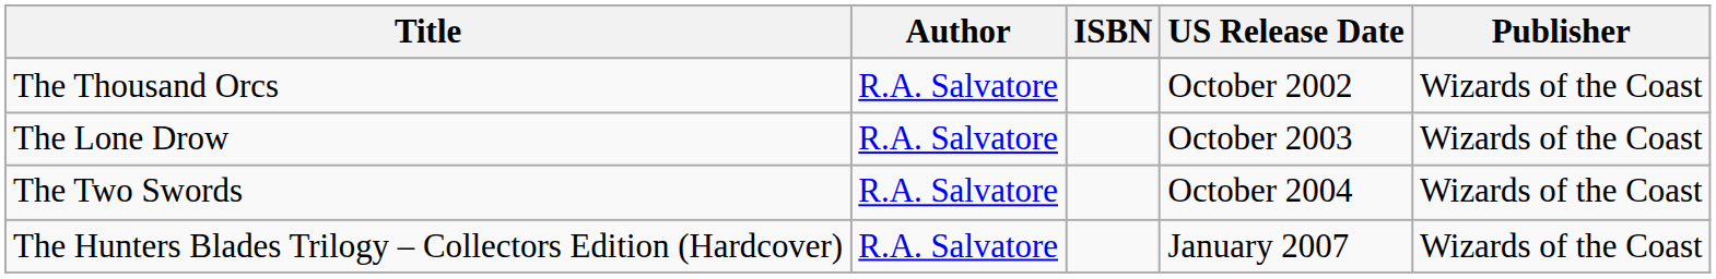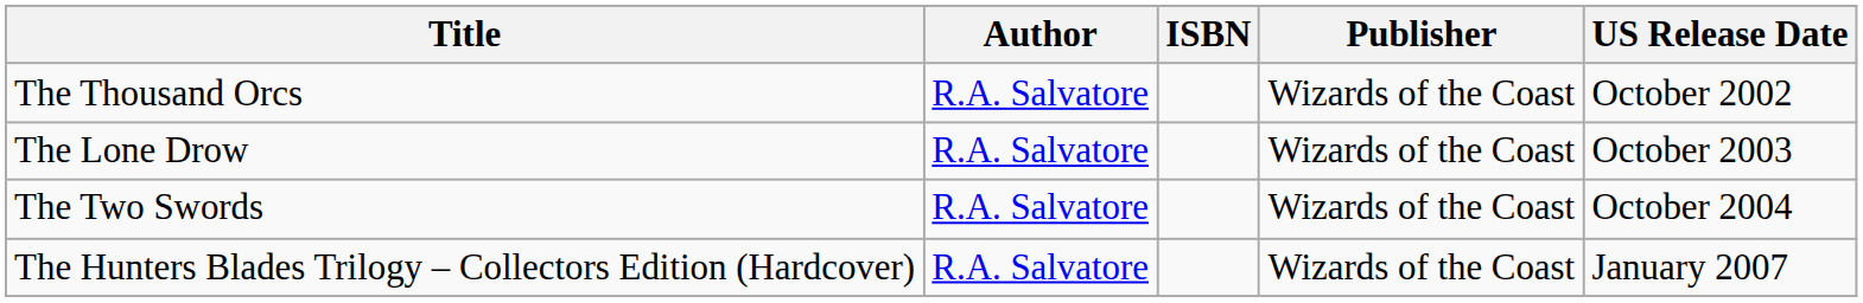columns swapped: Publisher <-> US Release Date
